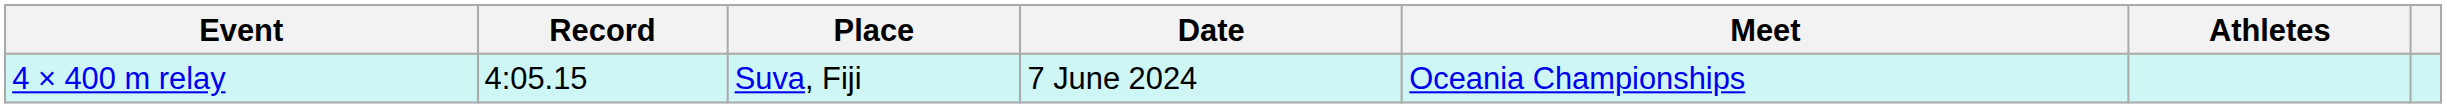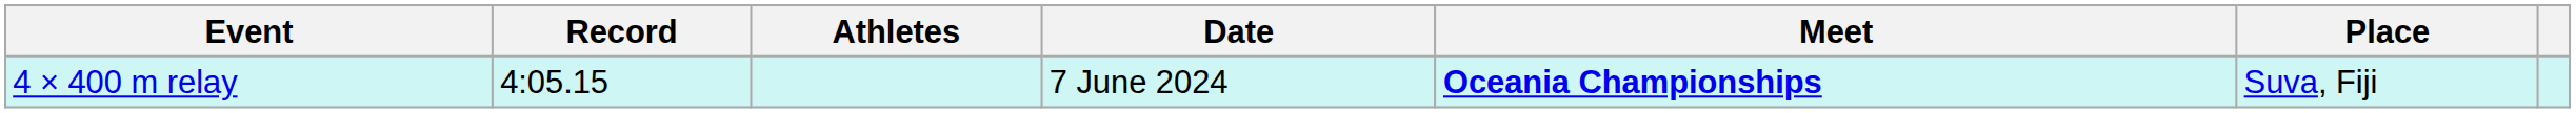columns swapped: Athletes <-> Place
4 × 400 m relay | Meet: normal -> bold
